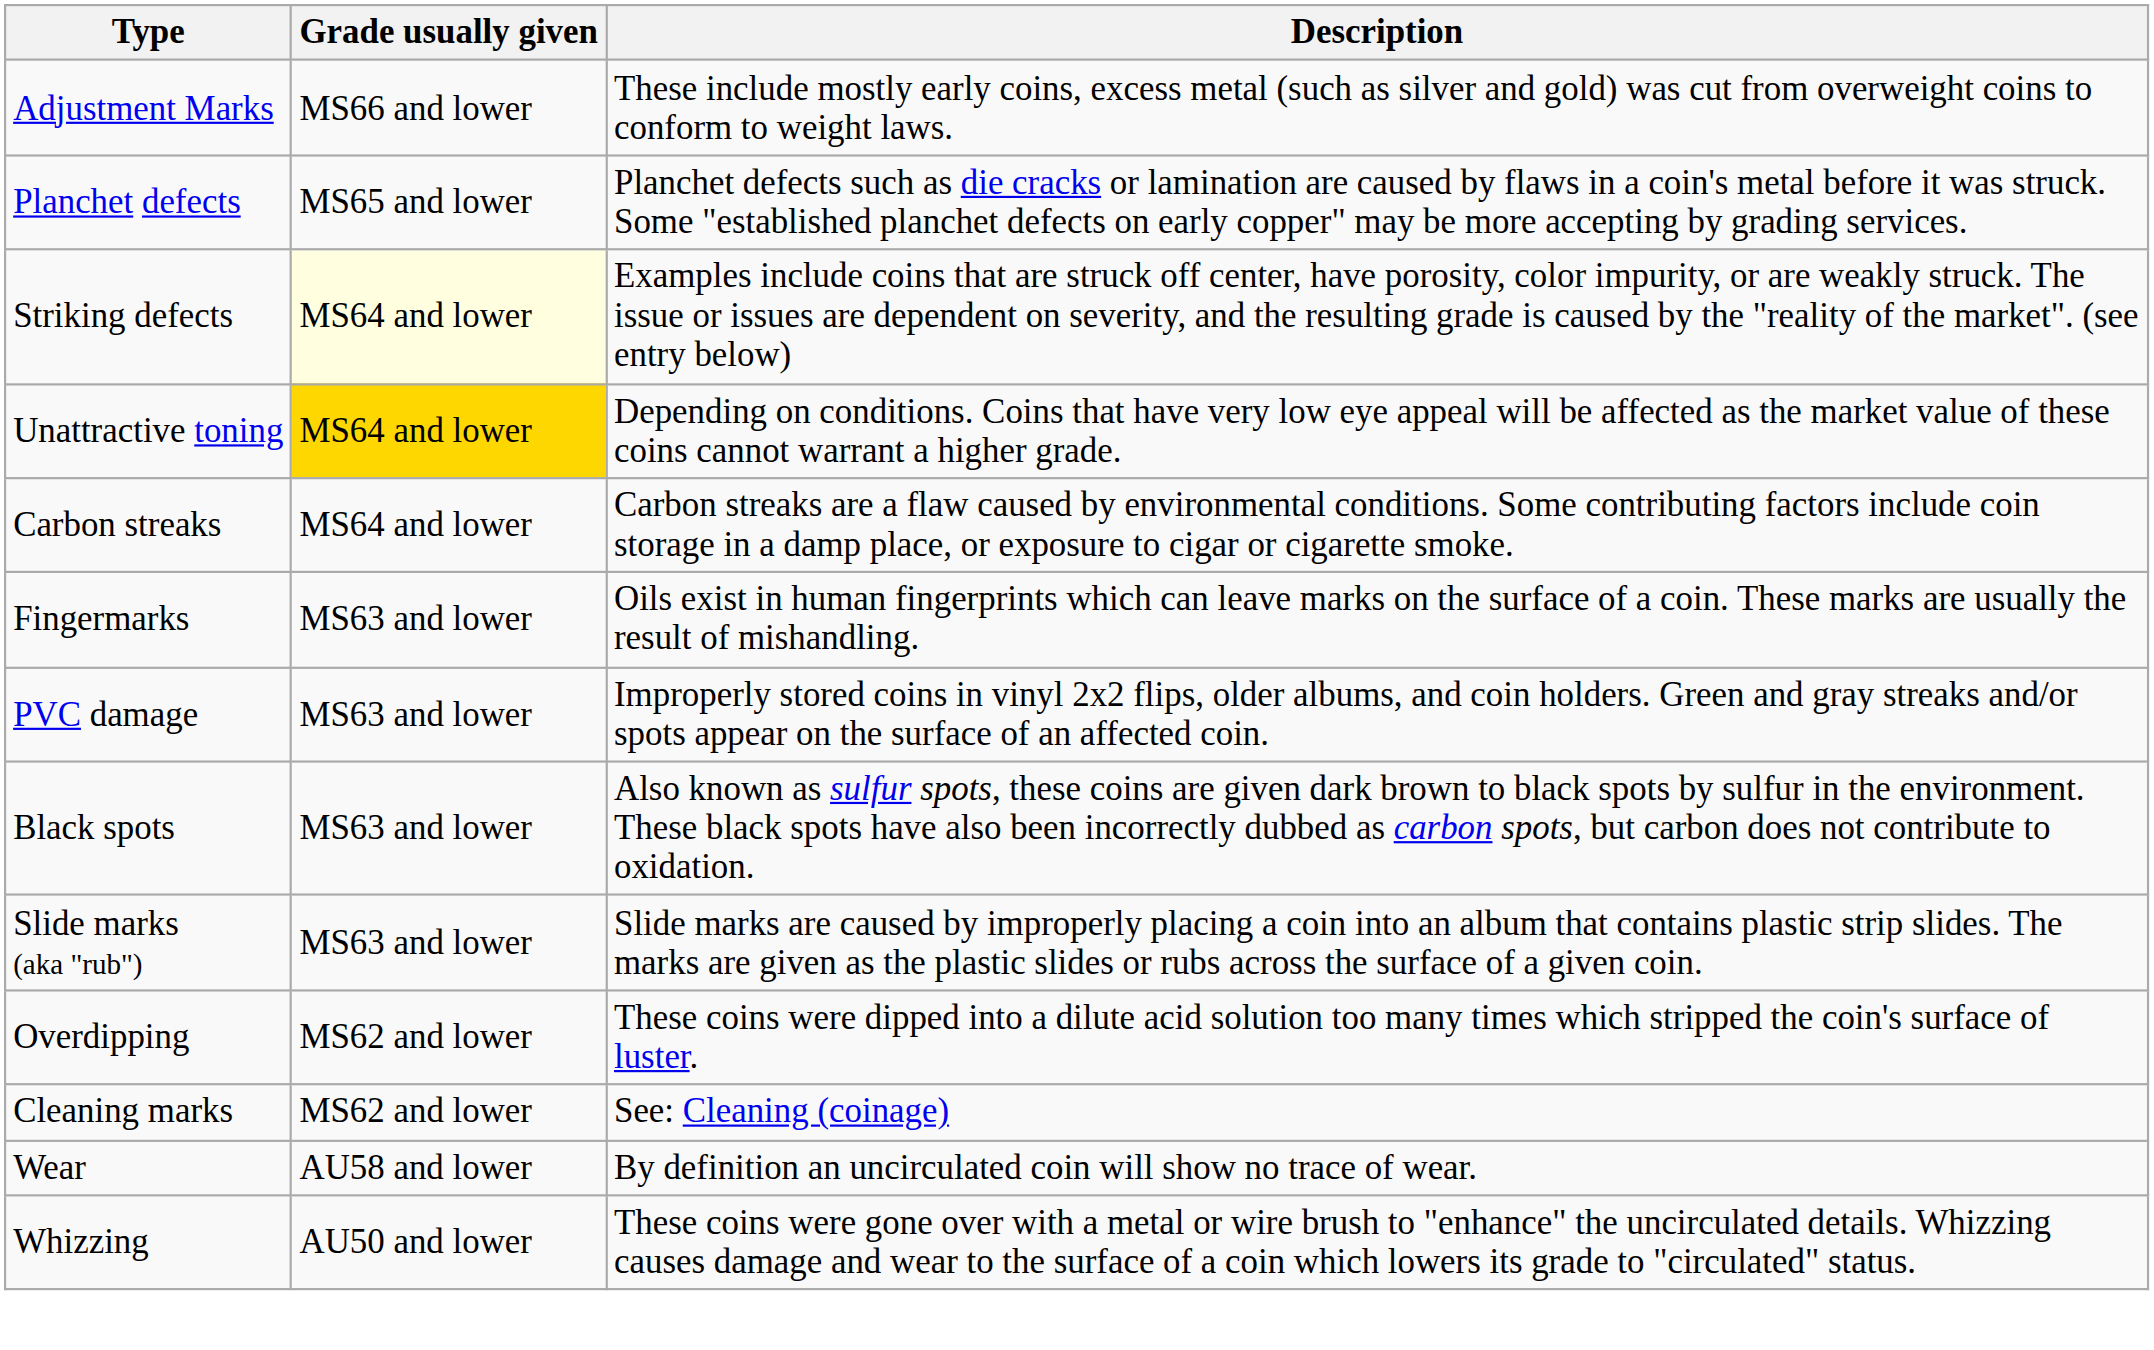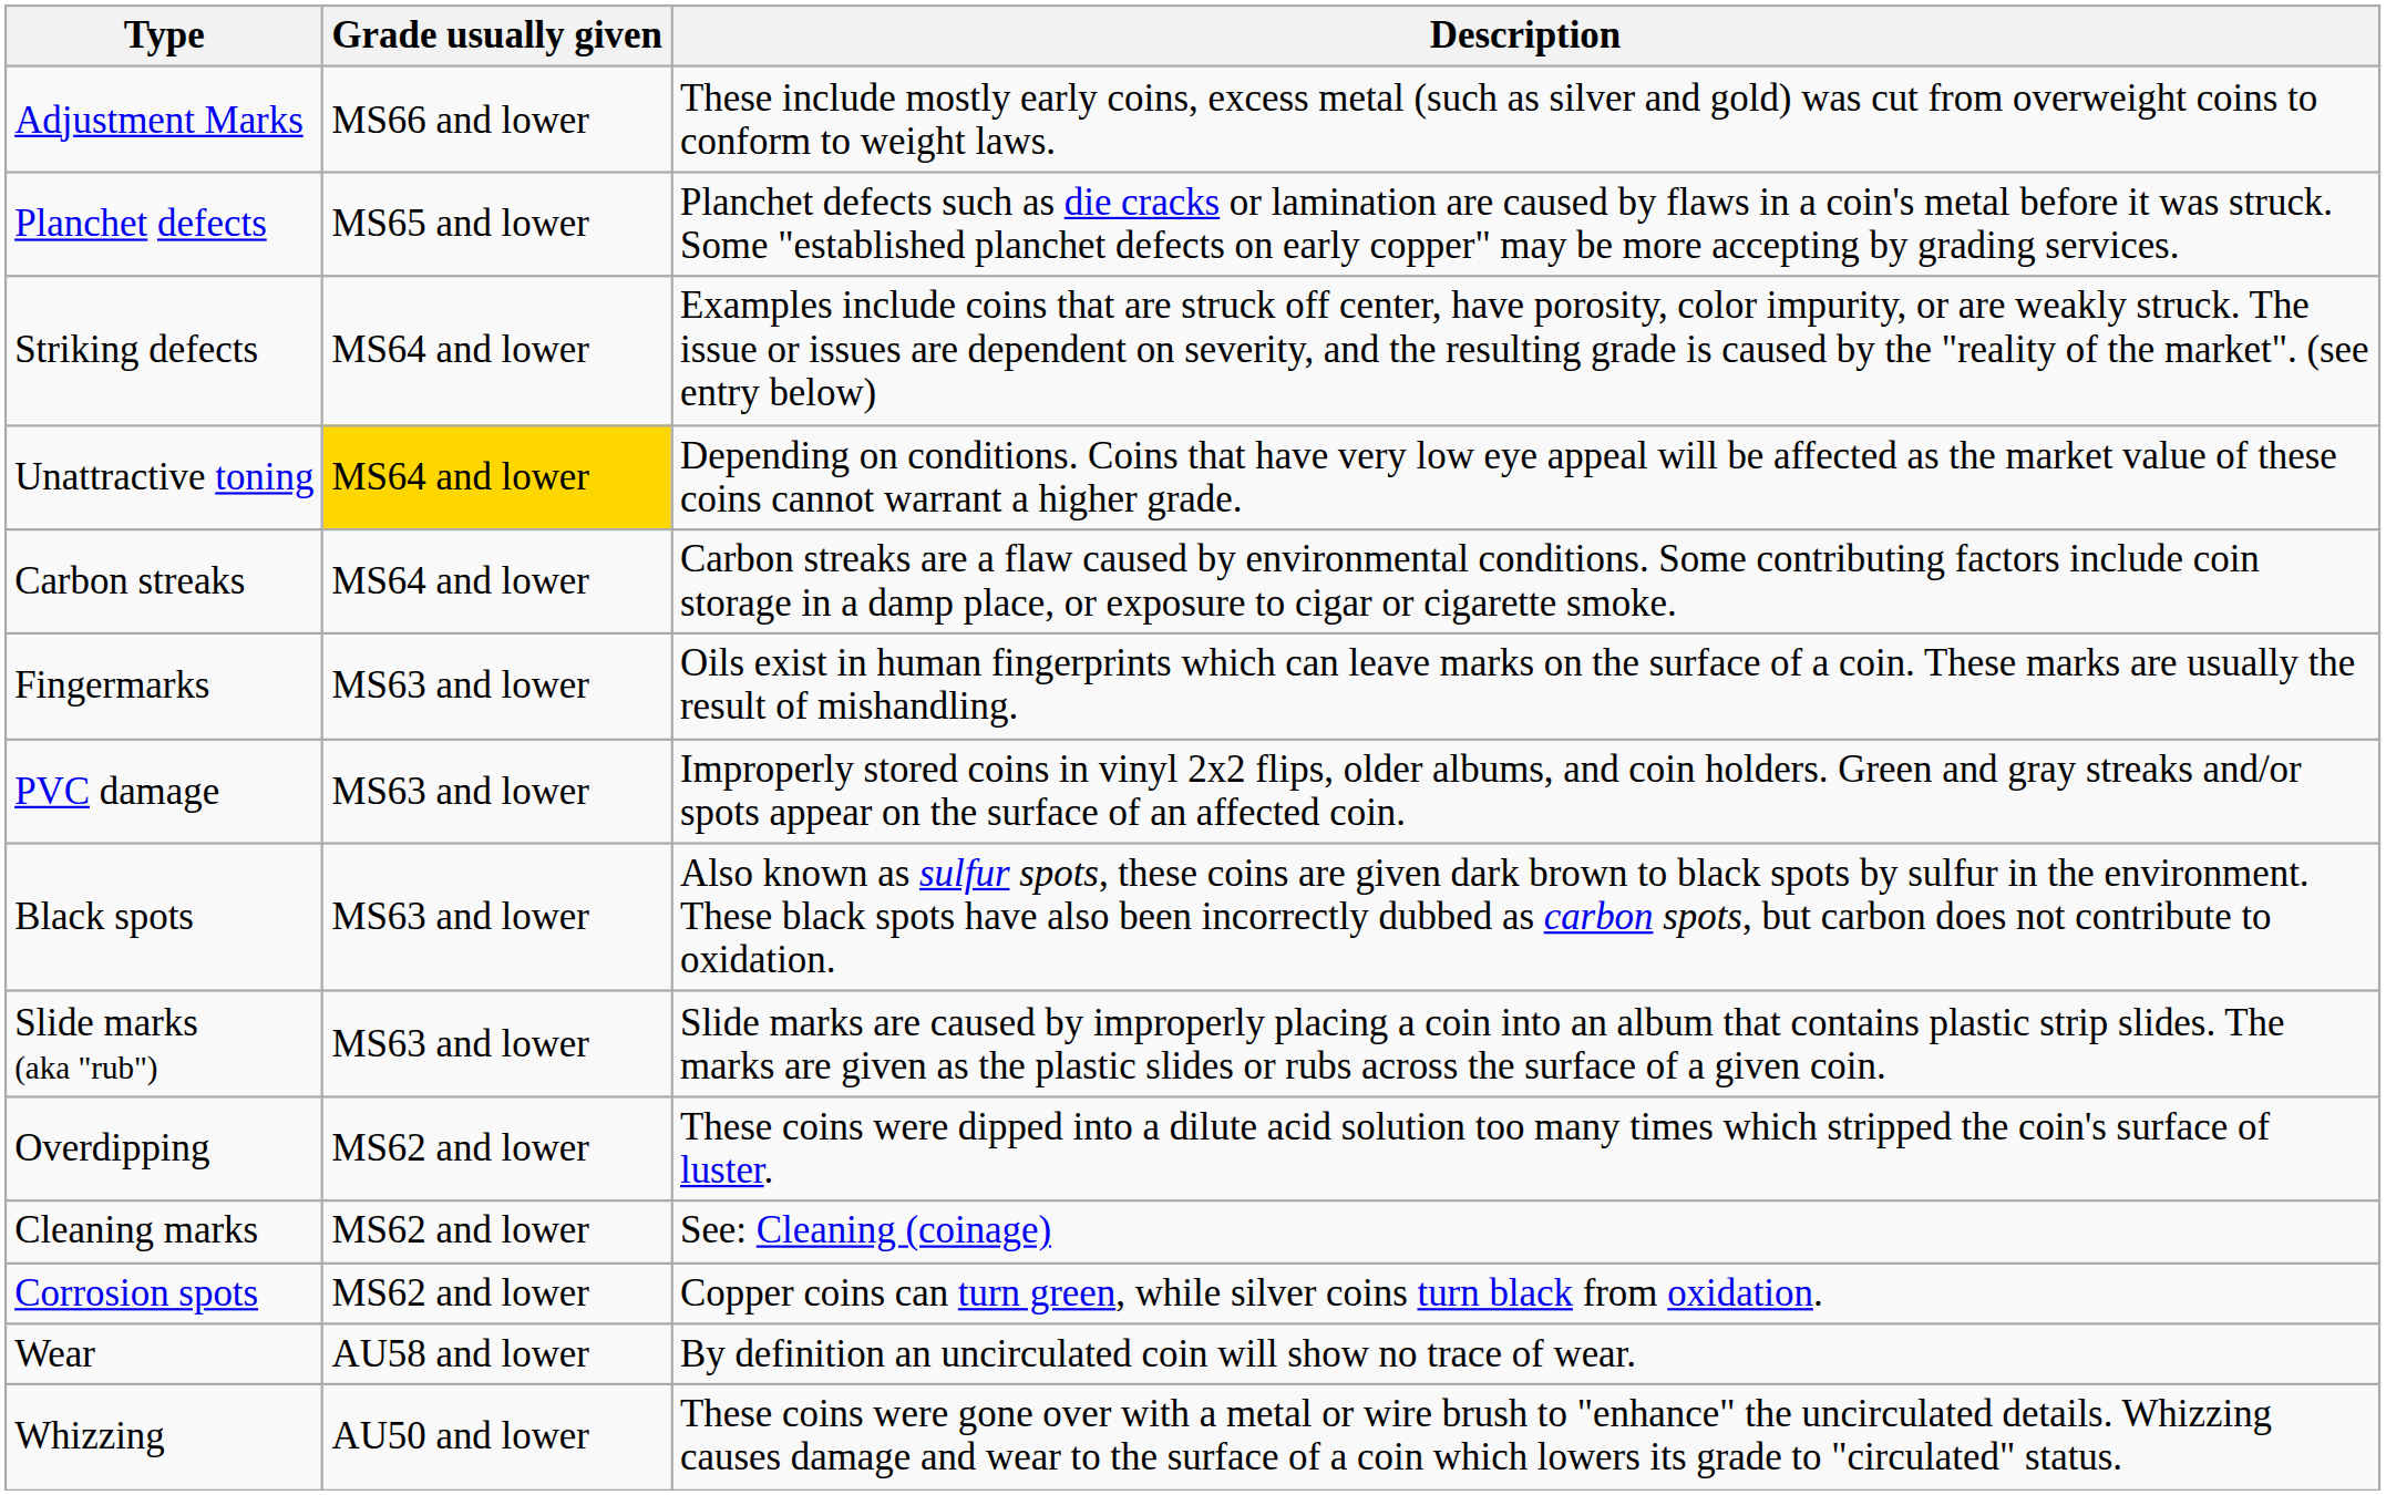Striking defects | Grade usually given: lightyellow background -> no background
+ row: Corrosion spots | MS62 and lower | Copper coins can turn green, while silver coins turn black from oxidation.
